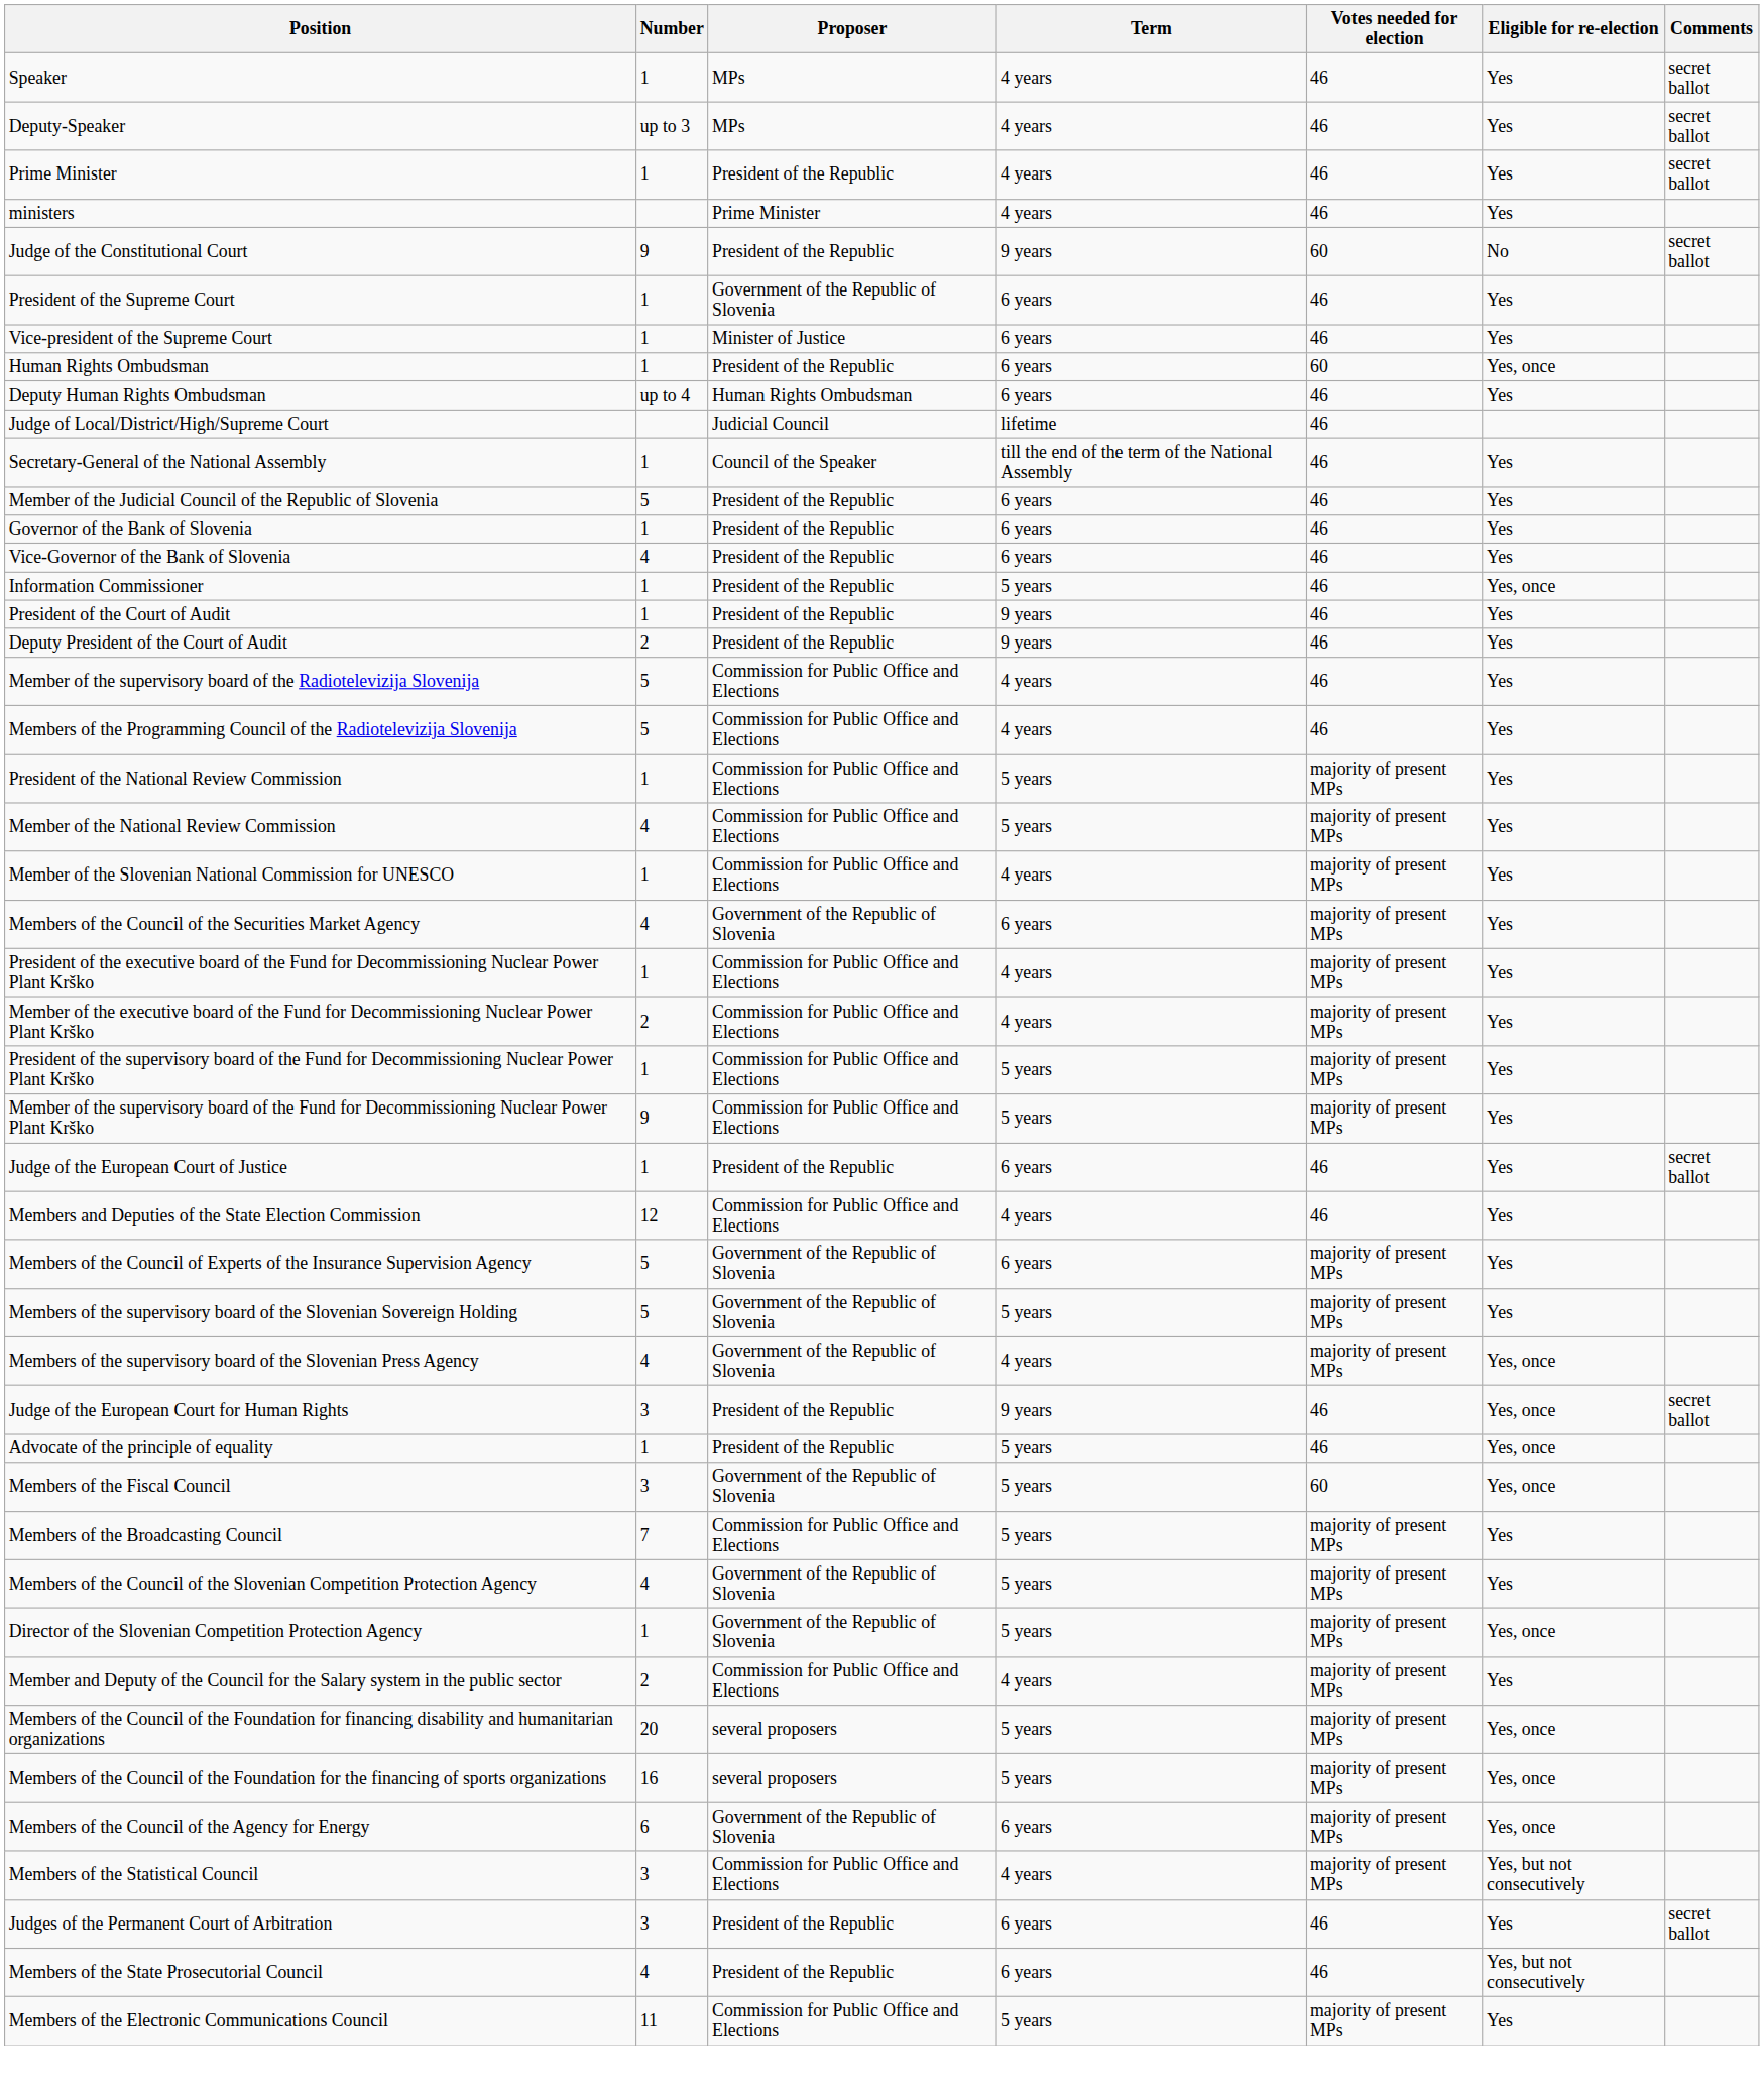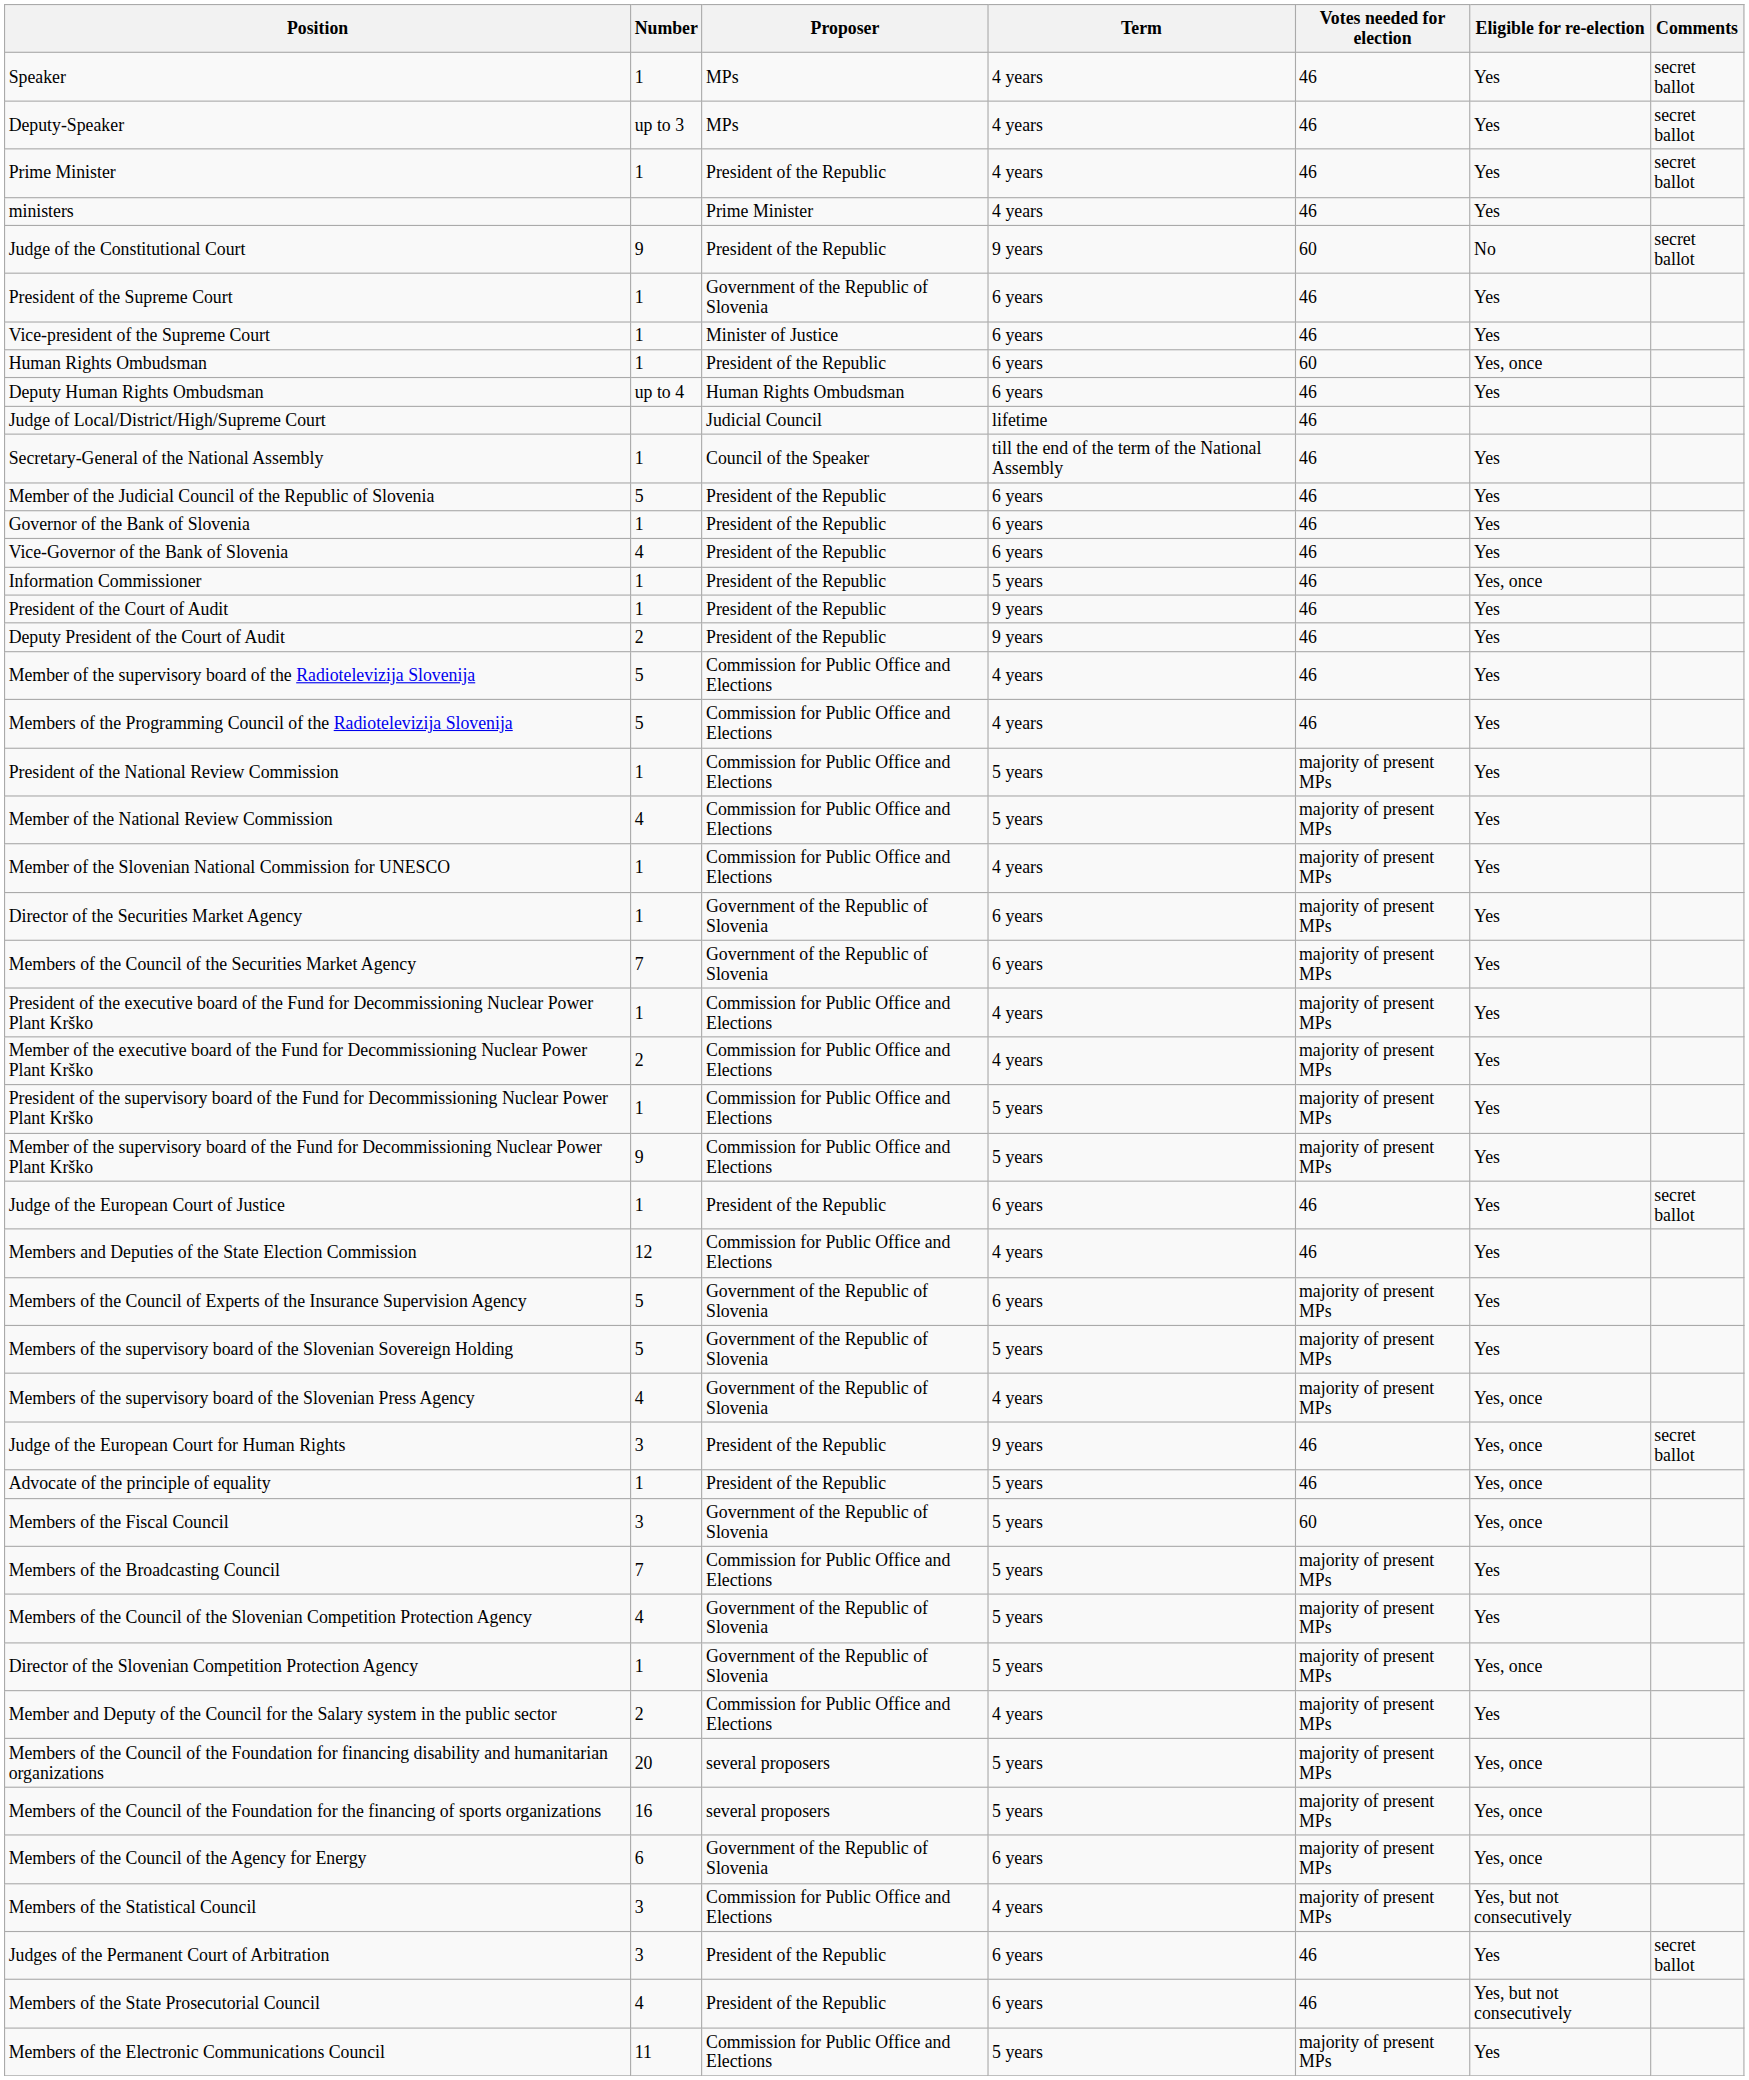+ row: Director of the Securities Market Agency | 1 | Government of the Republic of Slovenia | 6 years | majority of present MPs | Yes
Members of the Council of the Securities Market Agency | Number: 4 -> 7
